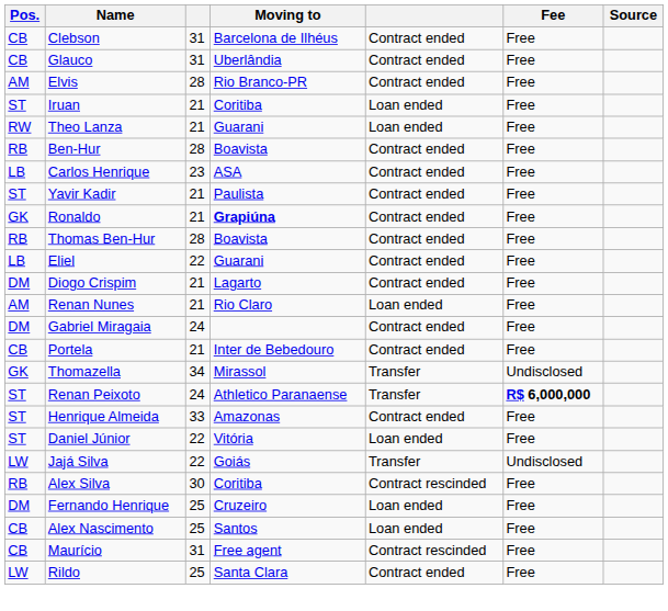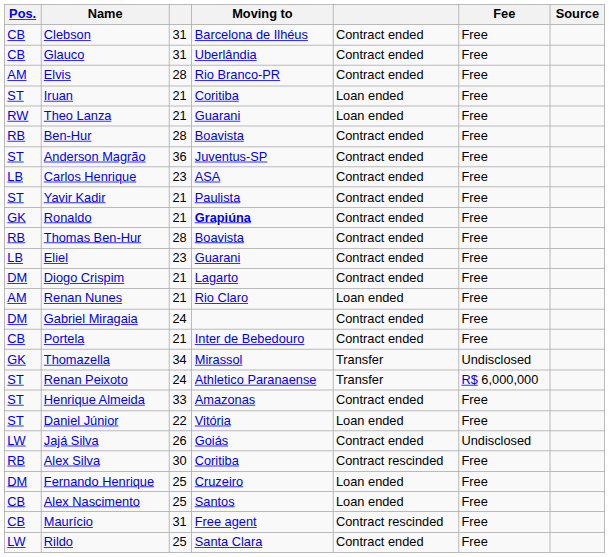+ row: ST | Anderson Magrão | 36 | Juventus-SP | Contract ended | Free
Eliel | column 3: 22 -> 23
Renan Peixoto | Fee: bold -> normal
Jajá Silva | column 3: 22 -> 26
Jajá Silva | column 5: Transfer -> Contract ended
